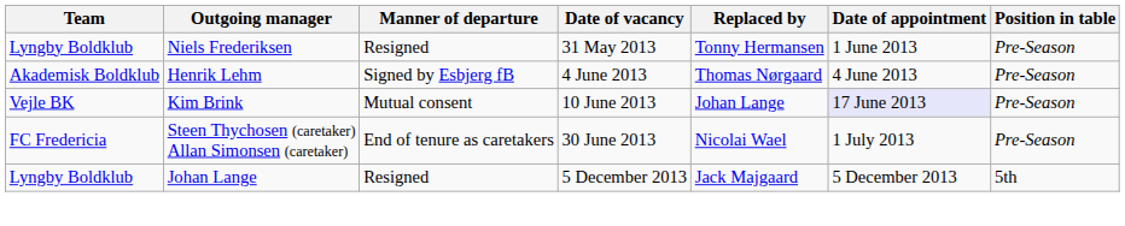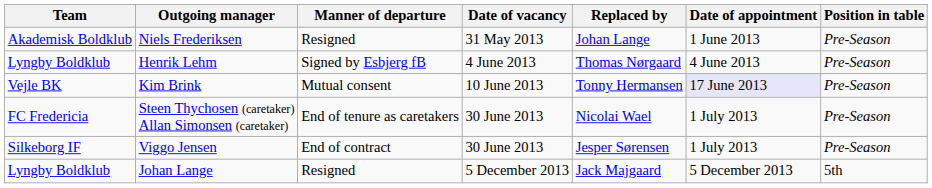Niels Frederiksen | Team: Lyngby Boldklub -> Akademisk Boldklub
Niels Frederiksen | Replaced by: Tonny Hermansen -> Johan Lange
Henrik Lehm | Team: Akademisk Boldklub -> Lyngby Boldklub
Kim Brink | Replaced by: Johan Lange -> Tonny Hermansen
+ row: Silkeborg IF | Viggo Jensen | End of contract | 30 June 2013 | Jesper Sørensen | 1 July 2013 | Pre-Season
